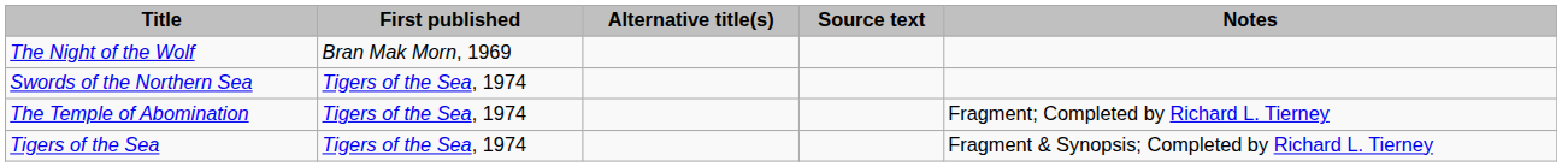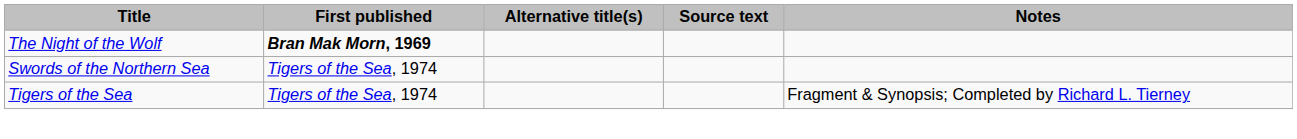The Night of the Wolf | First published: normal -> bold
- row: The Temple of Abomination | Tigers of the Sea, 1974 | Fragment; Completed by Richard L. Tierney
